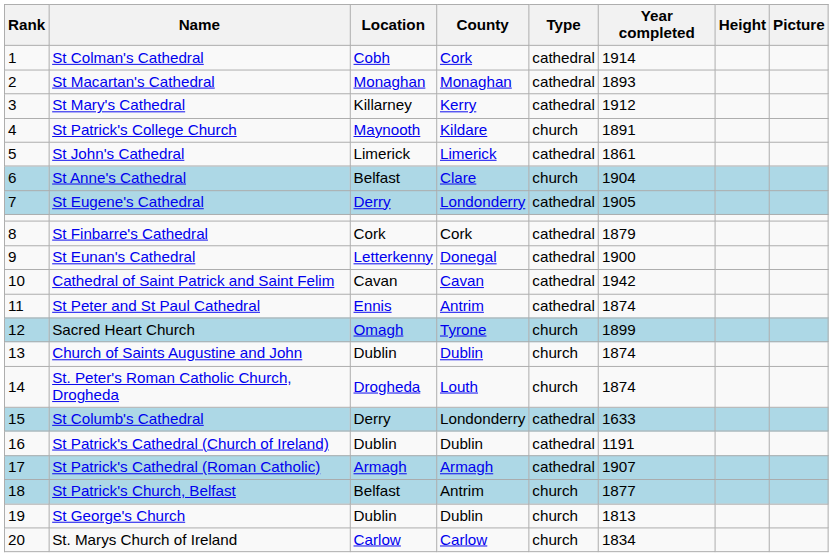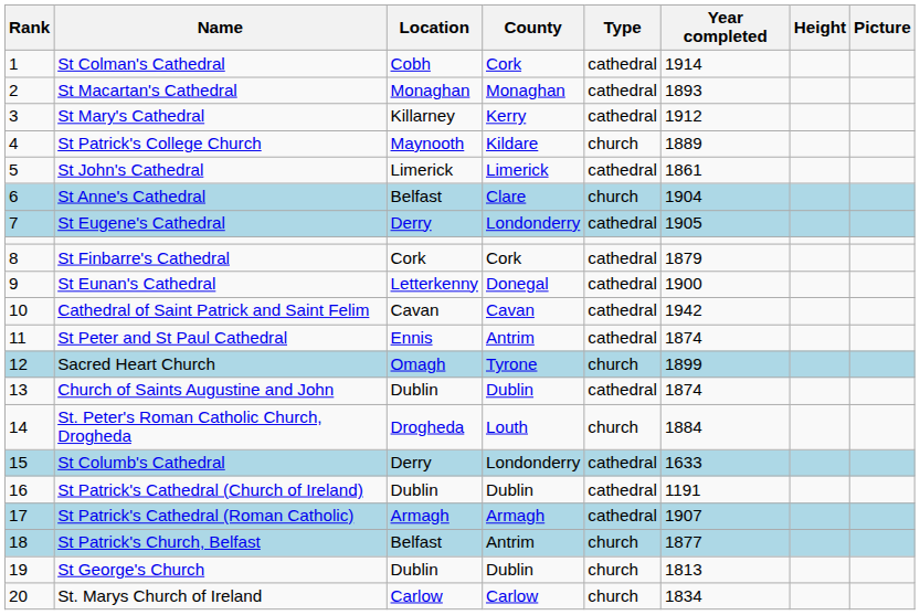St Patrick's College Church | Year completed: 1891 -> 1889
Church of Saints Augustine and John | Type: church -> cathedral
St. Peter's Roman Catholic Church, Drogheda | Year completed: 1874 -> 1884
